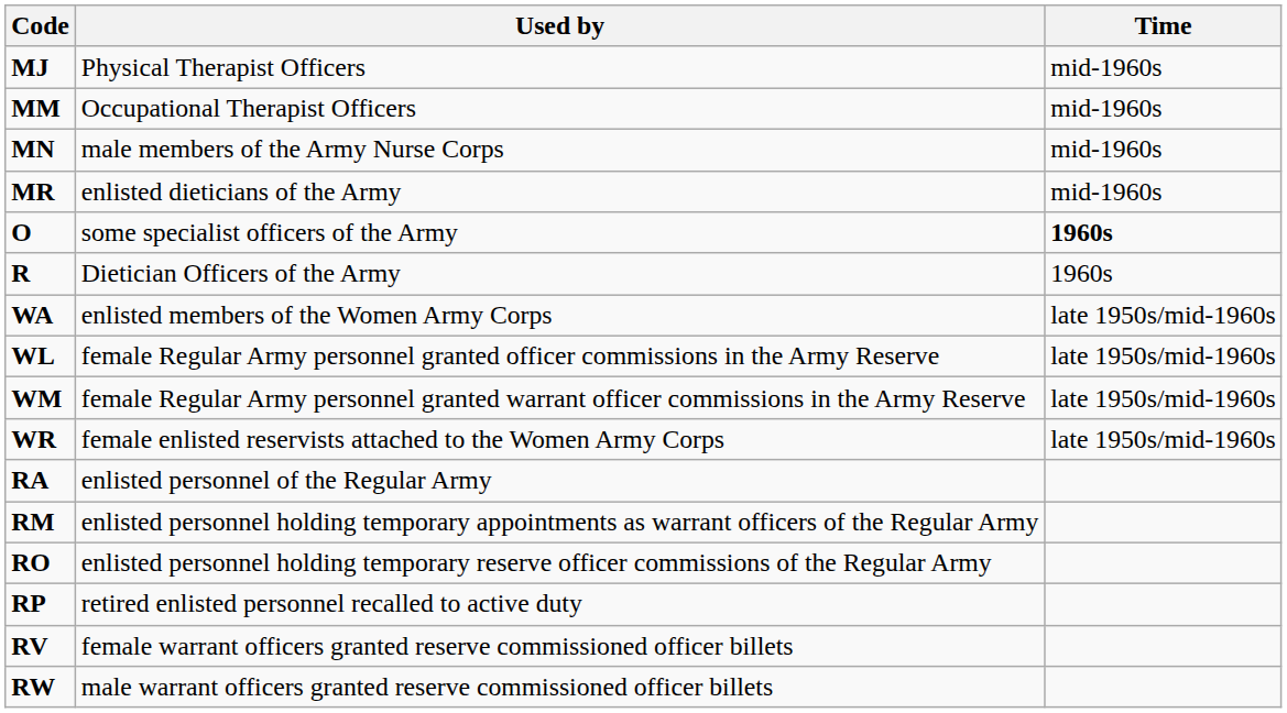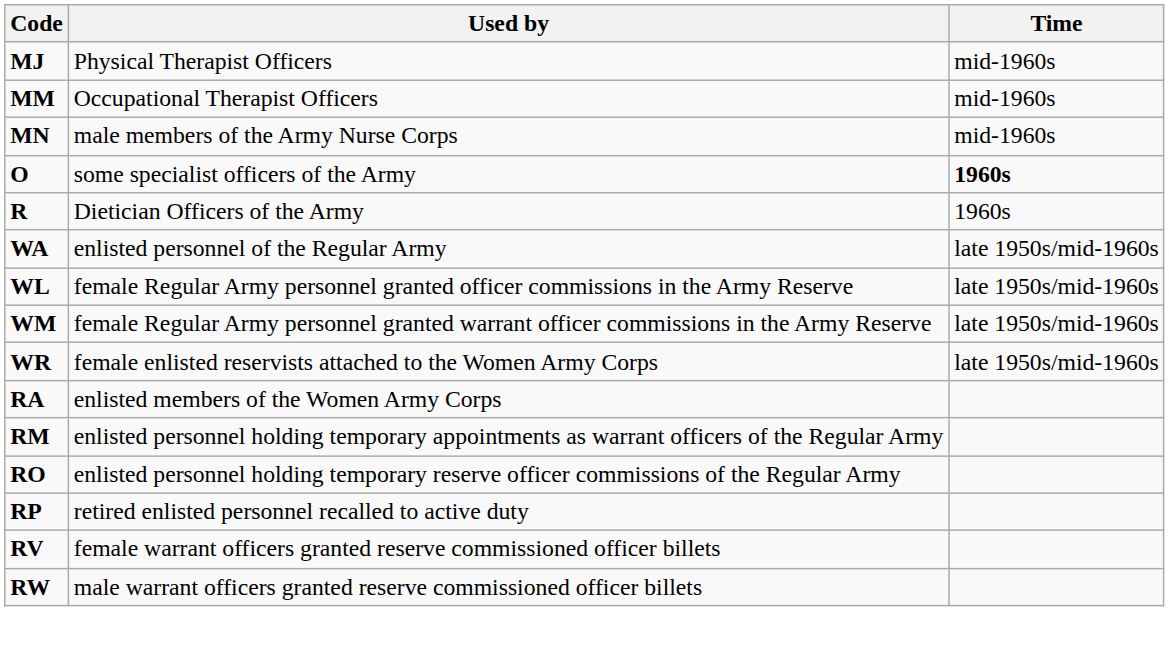- row: MR | enlisted dieticians of the Army | mid-1960s
WA | Used by: enlisted members of the Women Army Corps -> enlisted personnel of the Regular Army
RA | Used by: enlisted personnel of the Regular Army -> enlisted members of the Women Army Corps
